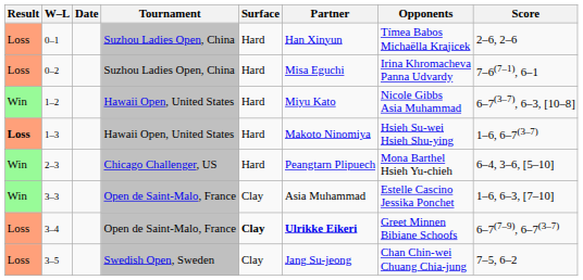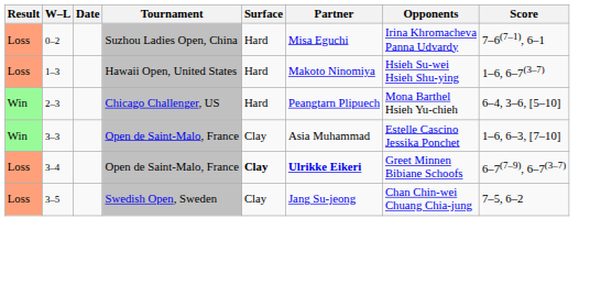- row: Loss | 0–1 | Suzhou Ladies Open, China | Hard | Han Xinyun | Tímea Babos Michaëlla Krajicek | 2–6, 2–6
- row: Win | 1–2 | Hawaii Open, United States | Hard | Miyu Kato | Nicole Gibbs Asia Muhammad | 6–7(3–7), 6–3, [10–8]
1–3 | Result: bold -> normal
